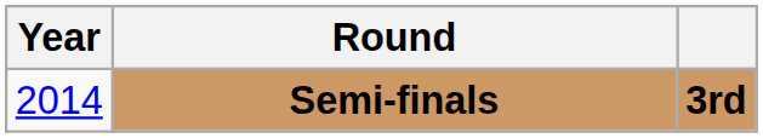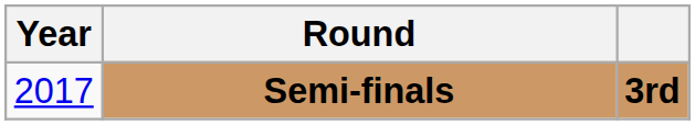Semi-finals | Year: 2014 -> 2017
